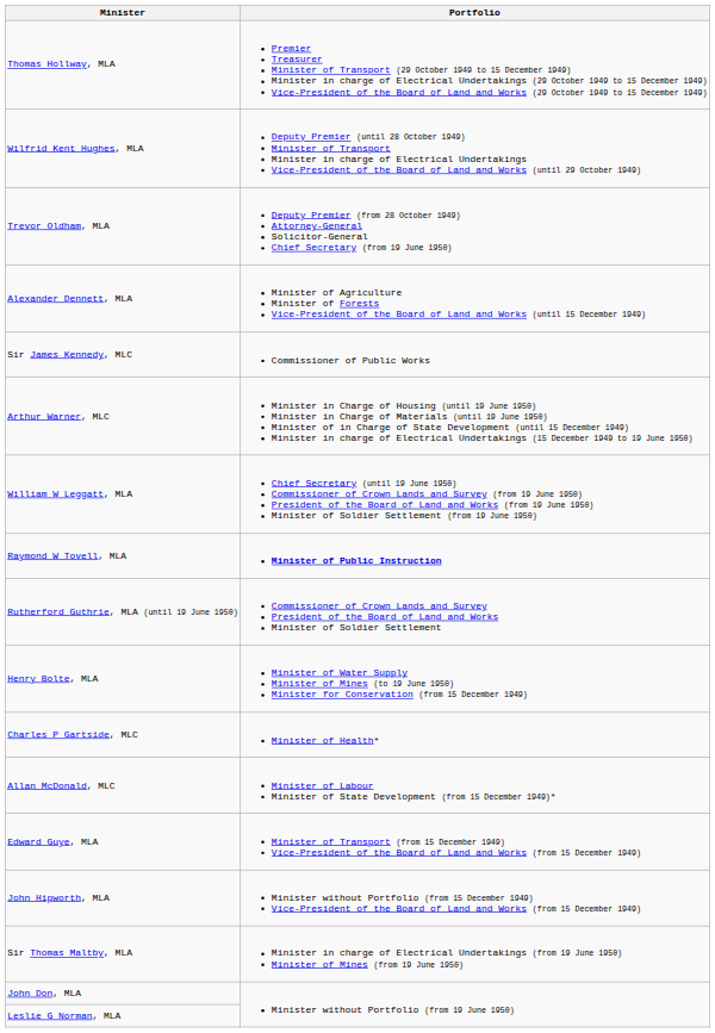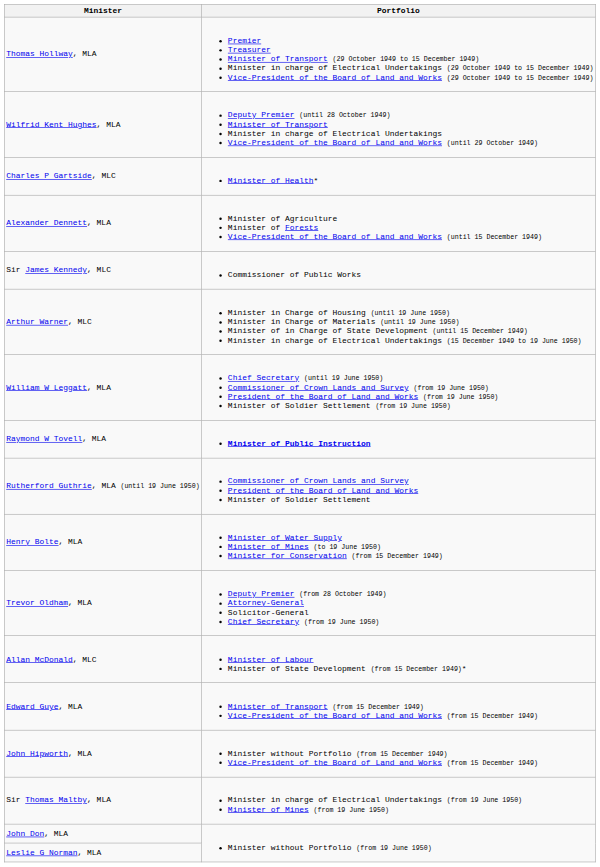rows swapped: Trevor Oldham, MLA <-> Charles P Gartside, MLC
